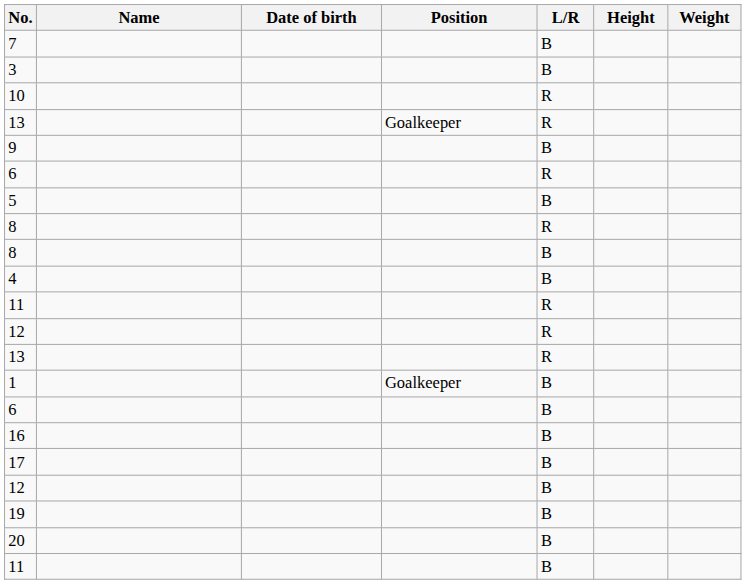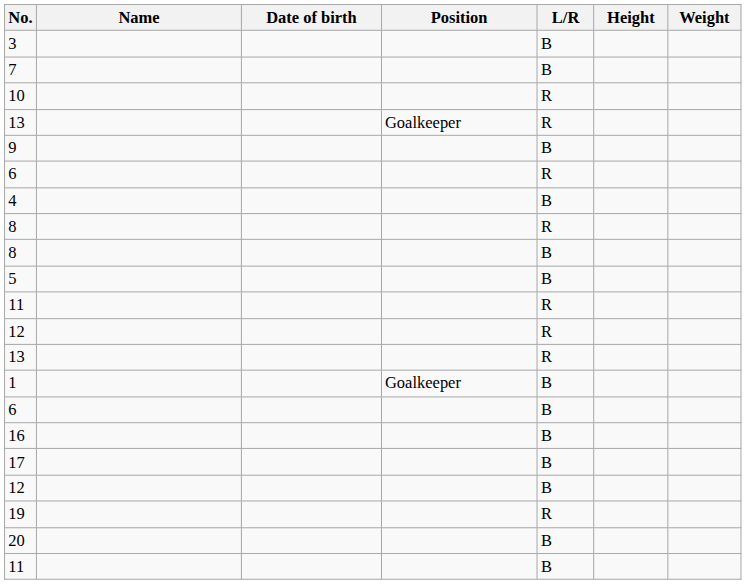rows swapped: 7 <-> 3
rows swapped: 4 <-> 5
19 | L/R: B -> R
